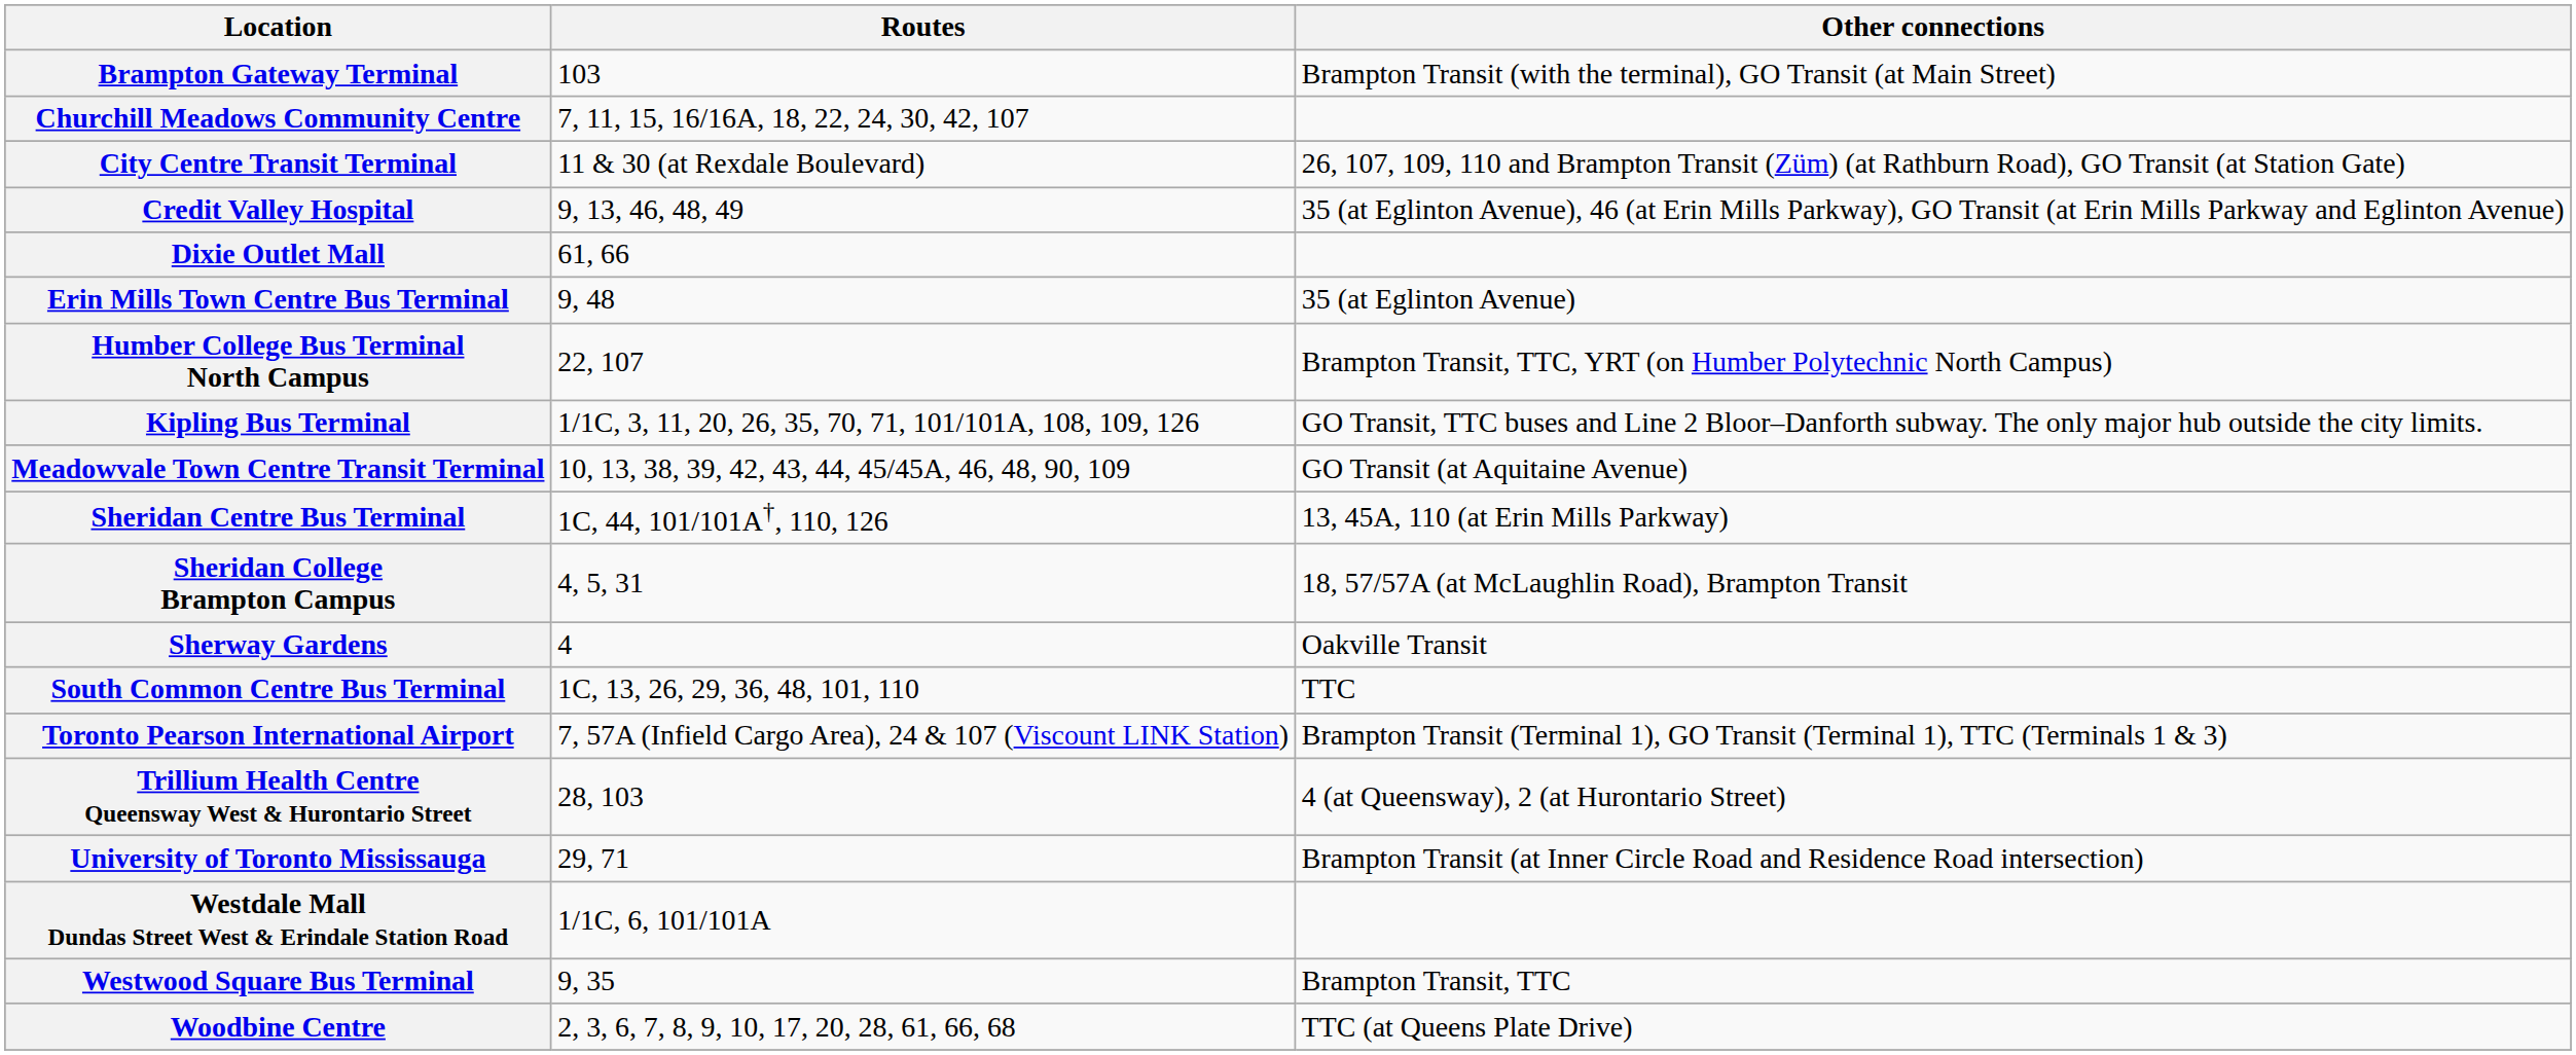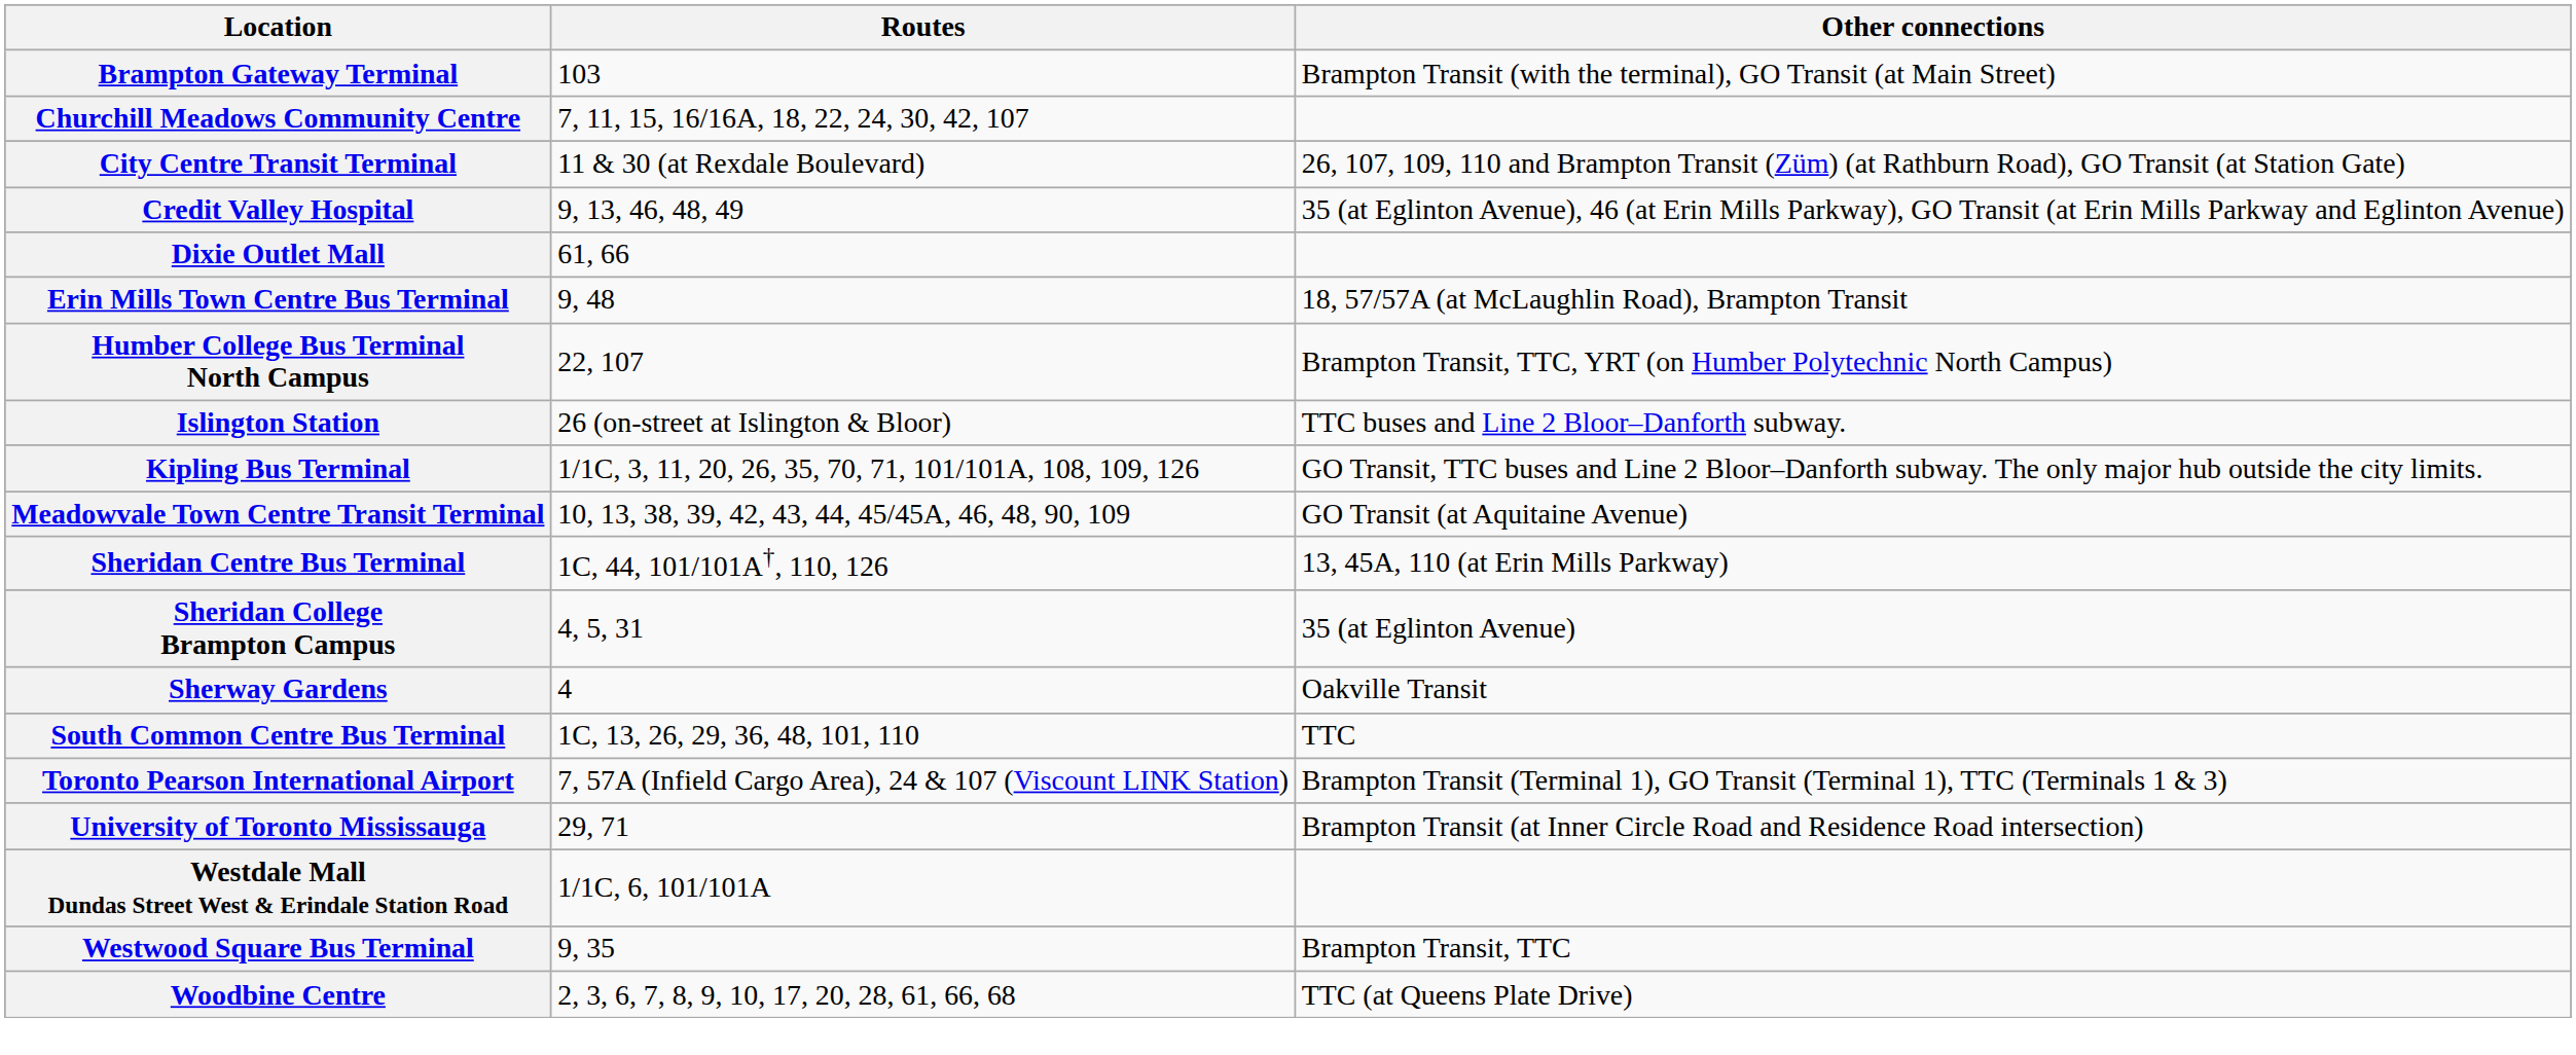Erin Mills Town Centre Bus Terminal | Other connections: 35 (at Eglinton Avenue) -> 18, 57/57A (at McLaughlin Road), Brampton Transit
+ row: Islington Station | 26 (on-street at Islington & Bloor) | TTC buses and Line 2 Bloor–Danforth subway.
Sheridan College Brampton Campus | Other connections: 18, 57/57A (at McLaughlin Road), Brampton Transit -> 35 (at Eglinton Avenue)
- row: Trillium Health Centre Queensway West & Hurontario Street | 28, 103 | 4 (at Queensway), 2 (at Hurontario Street)
